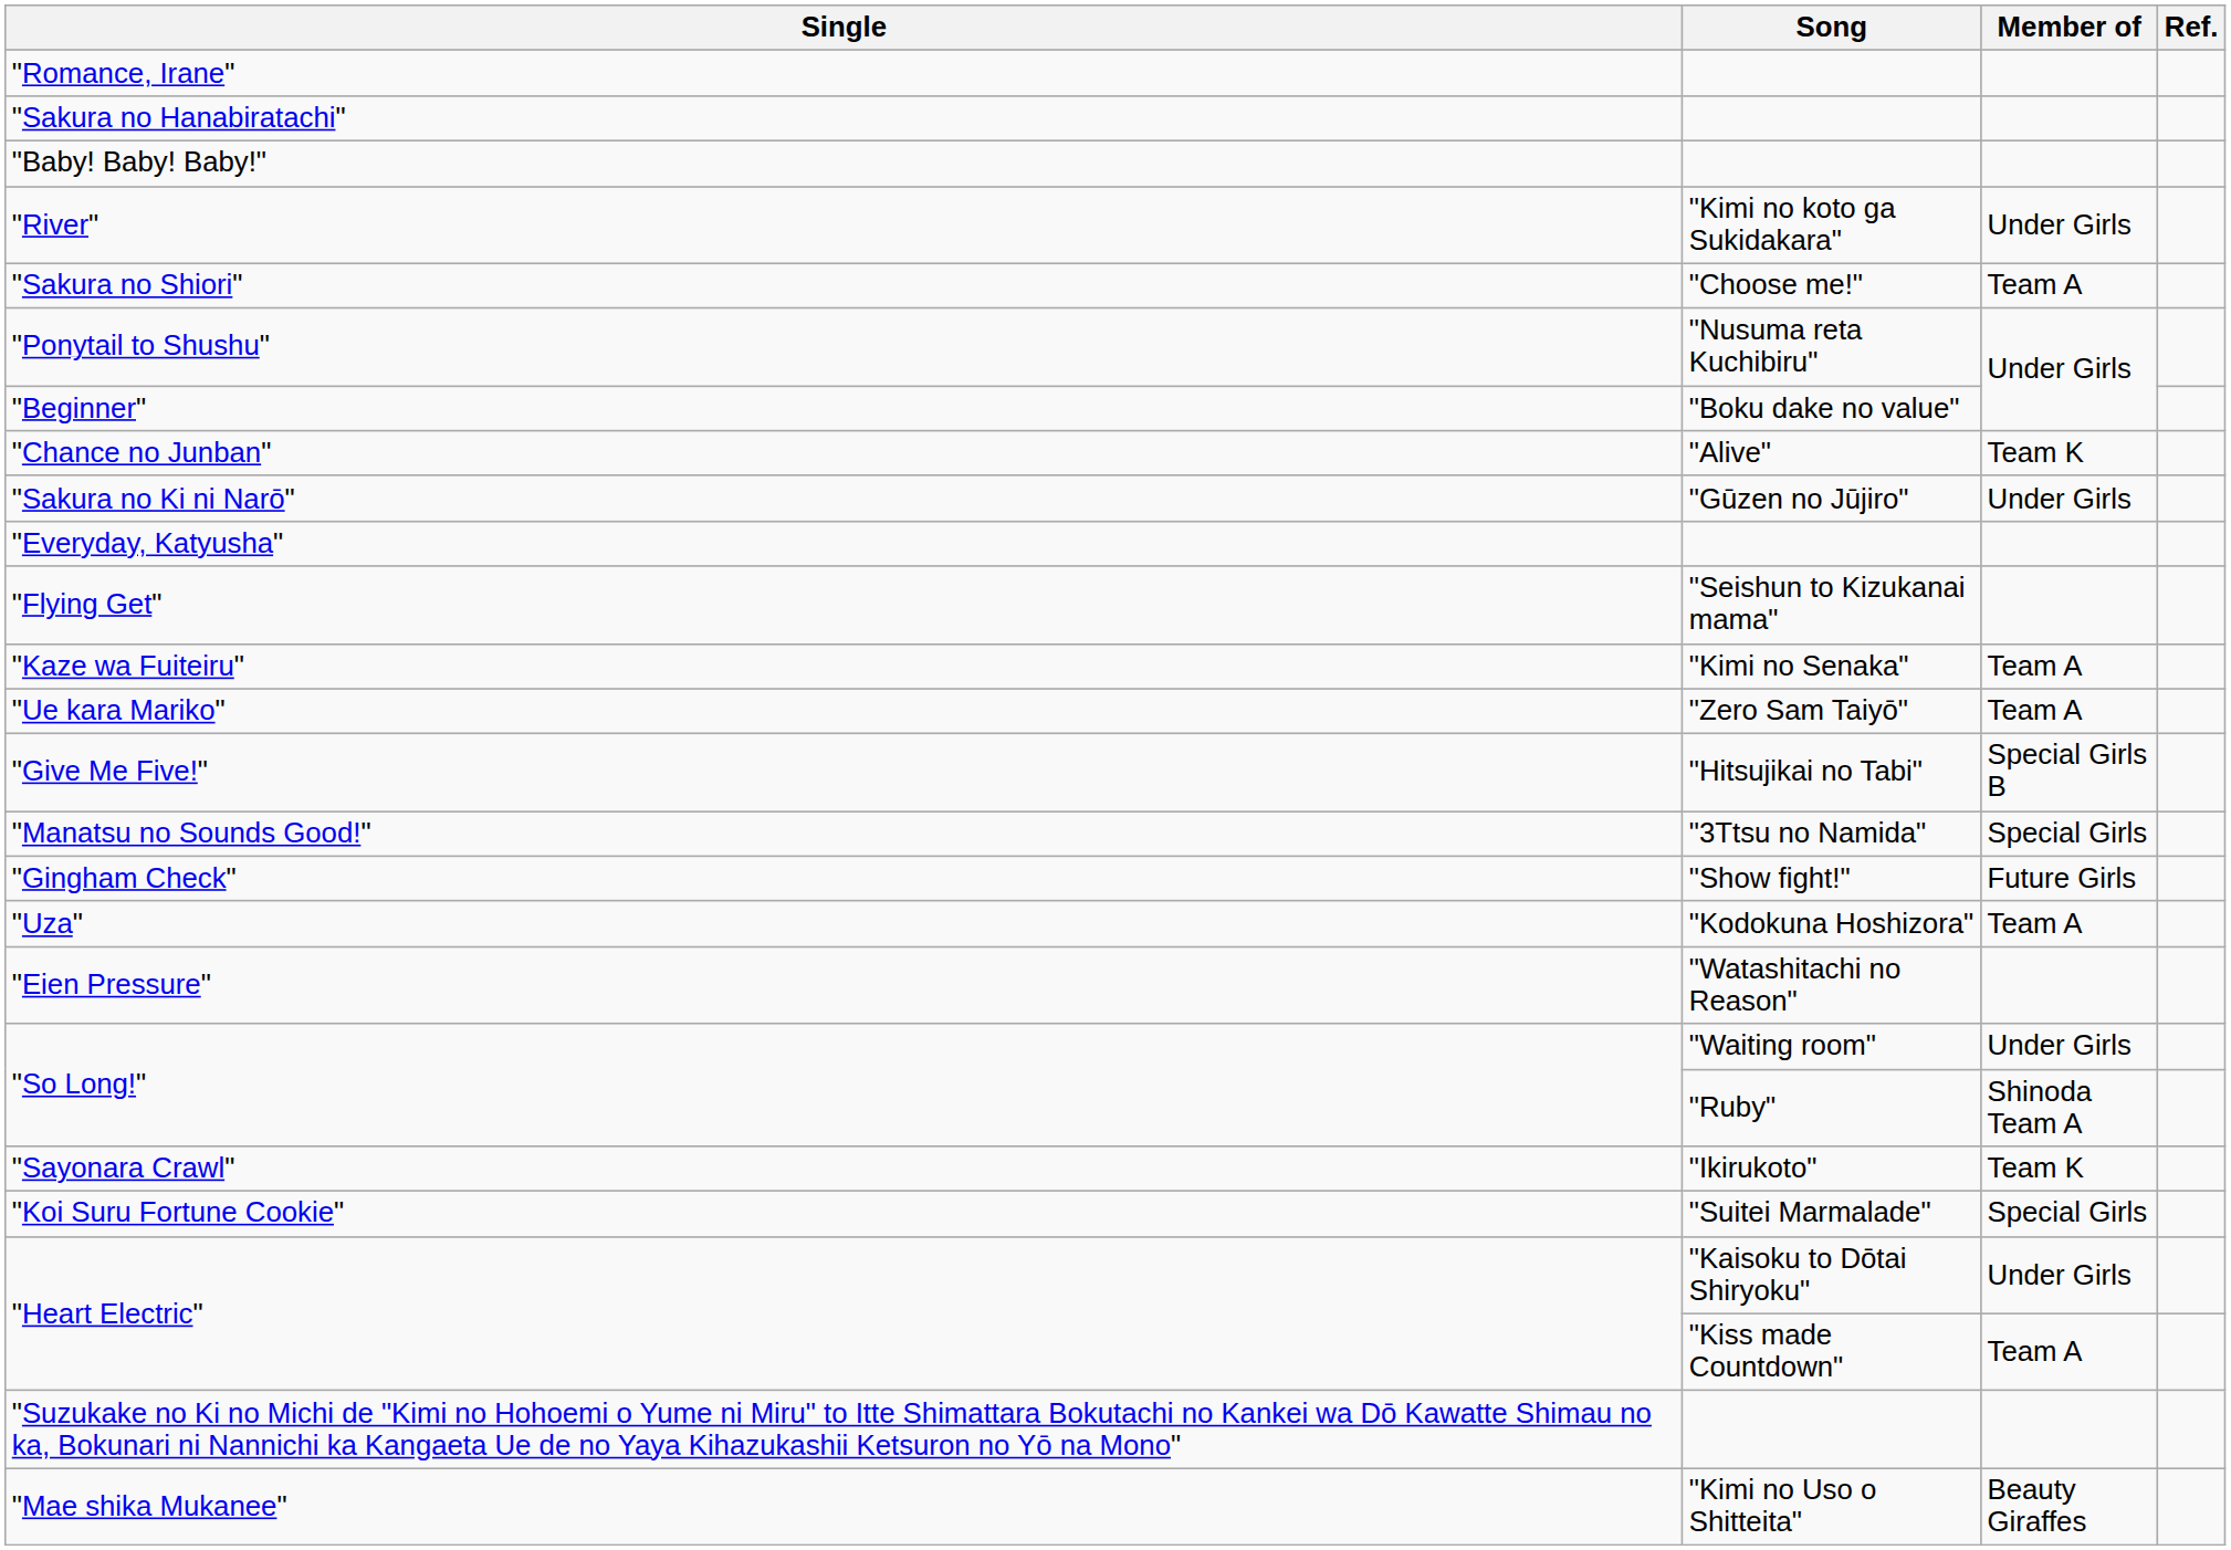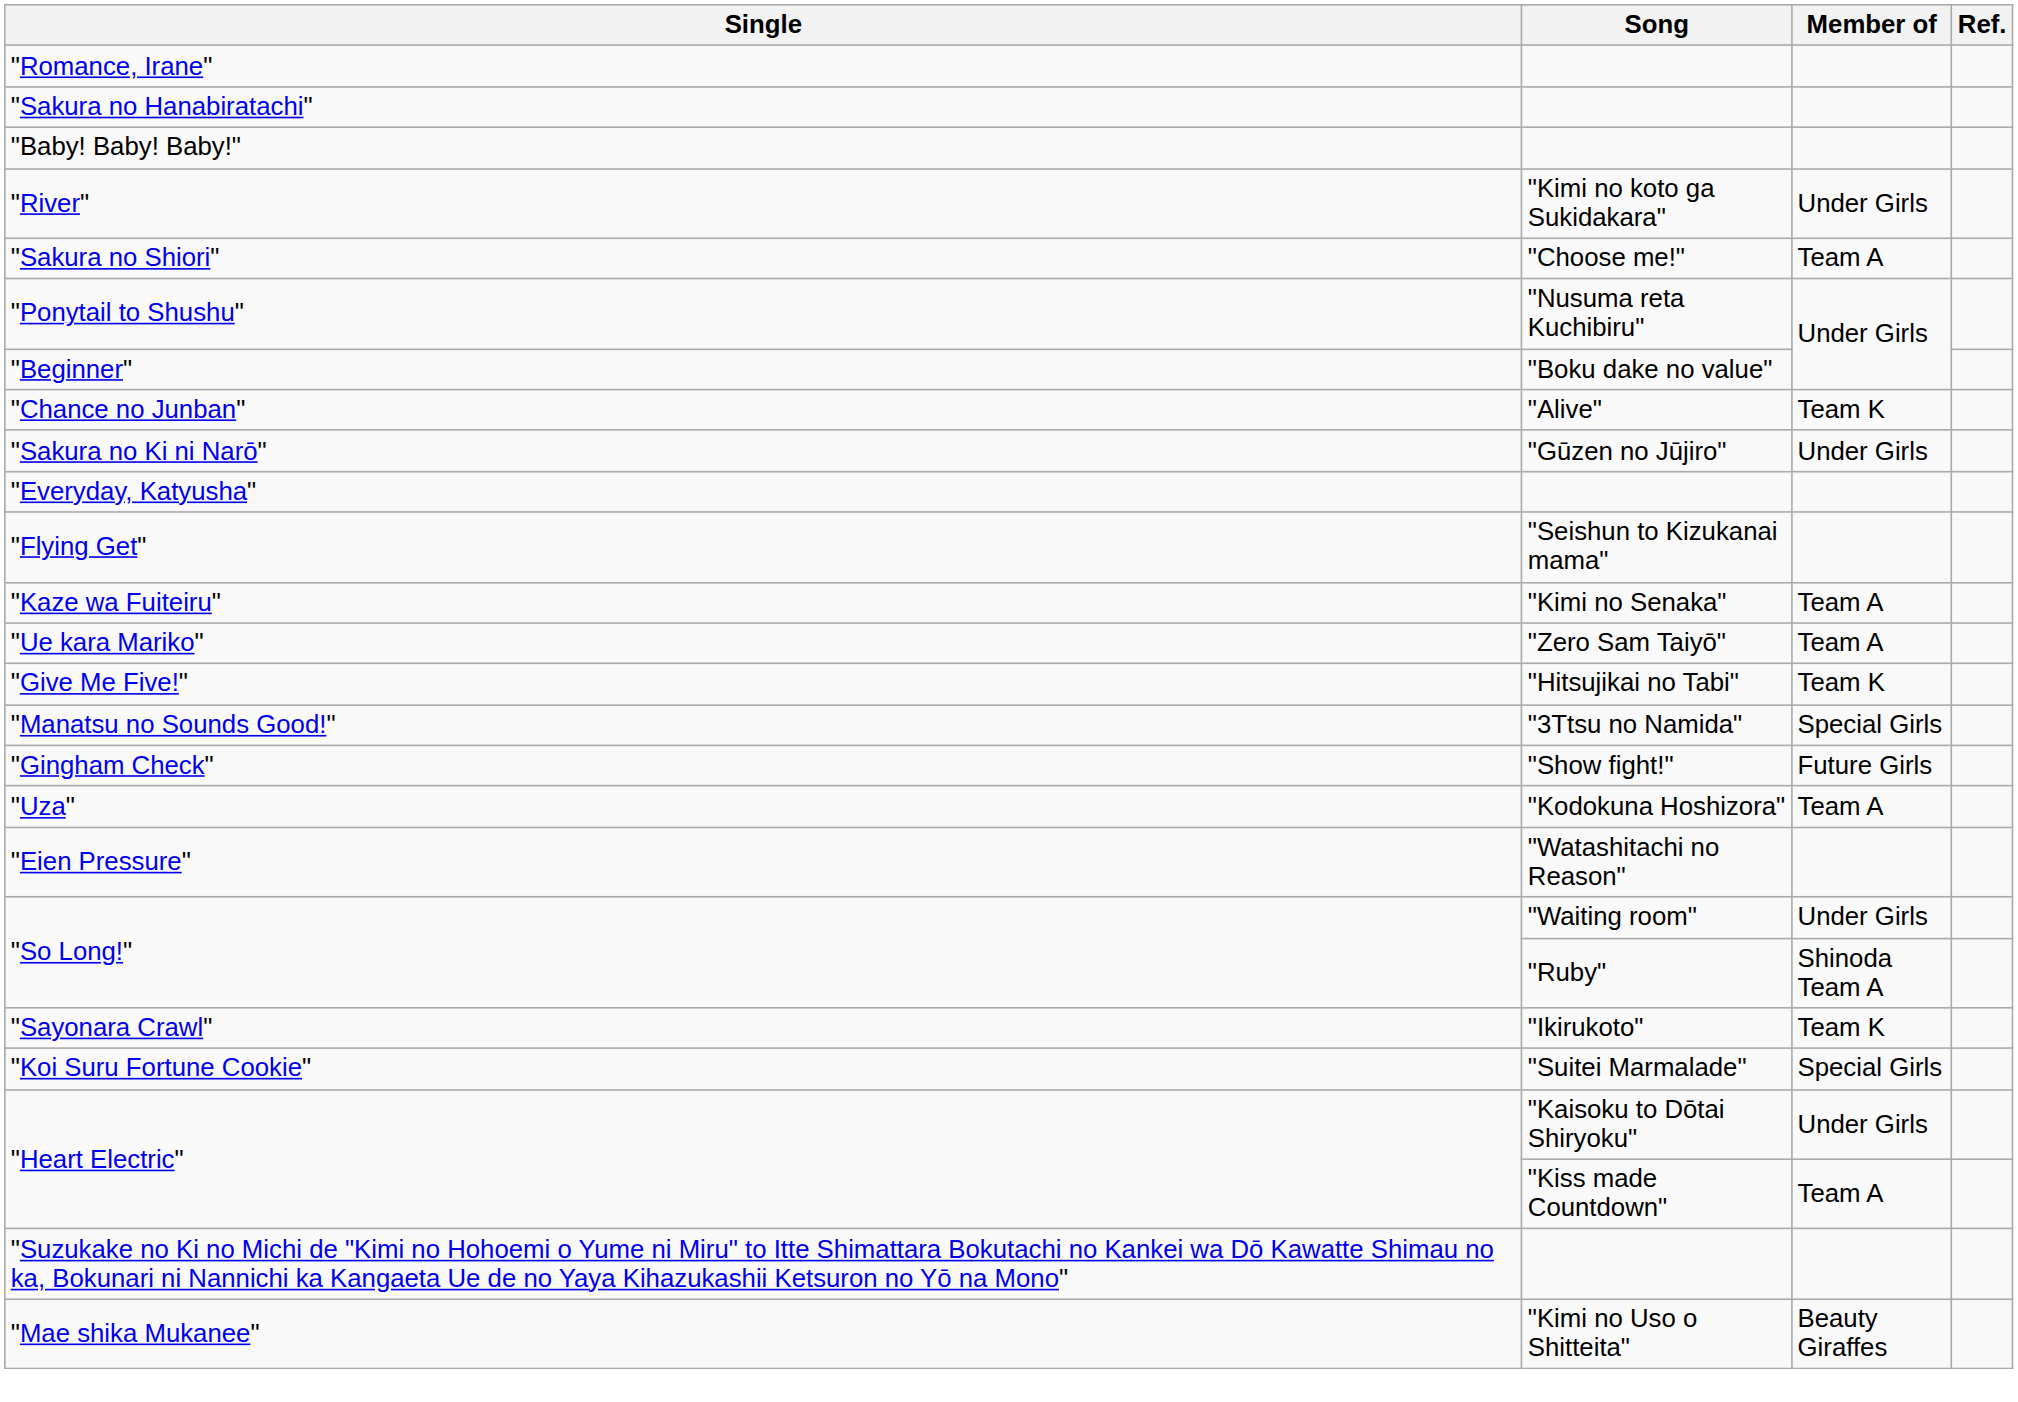"Give Me Five!" | Member of: Special Girls B -> Team K
